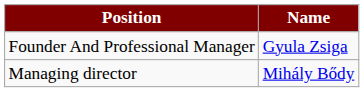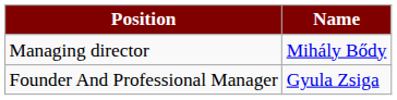rows swapped: Founder And Professional Manager <-> Managing director
